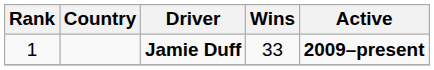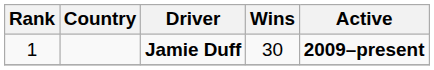Jamie Duff | Wins: 33 -> 30
